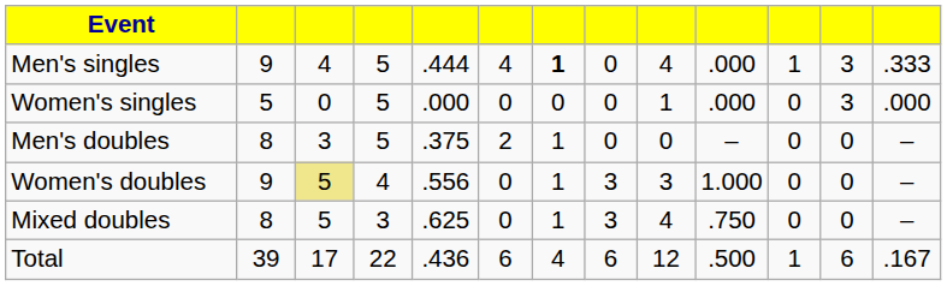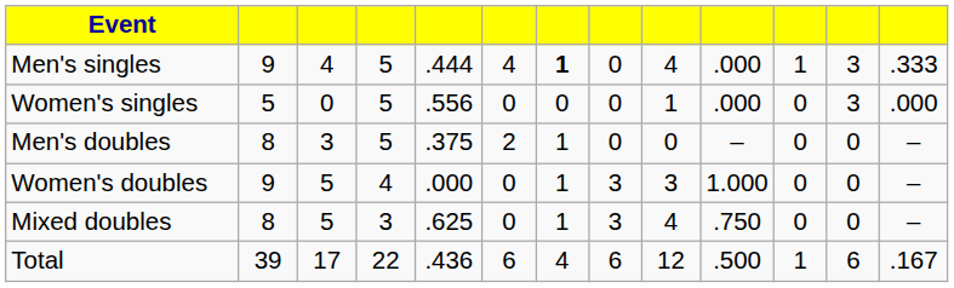Women's singles | column 5: .000 -> .556
Women's doubles | column 3: khaki background -> no background
Women's doubles | column 5: .556 -> .000
